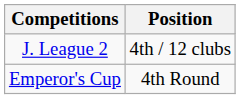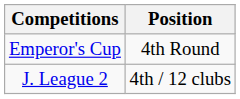rows swapped: J. League 2 <-> Emperor's Cup
